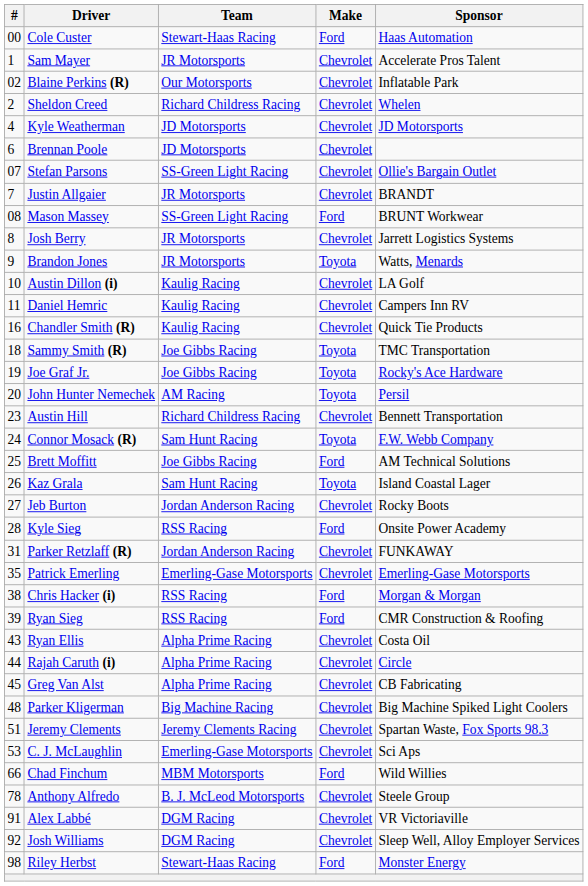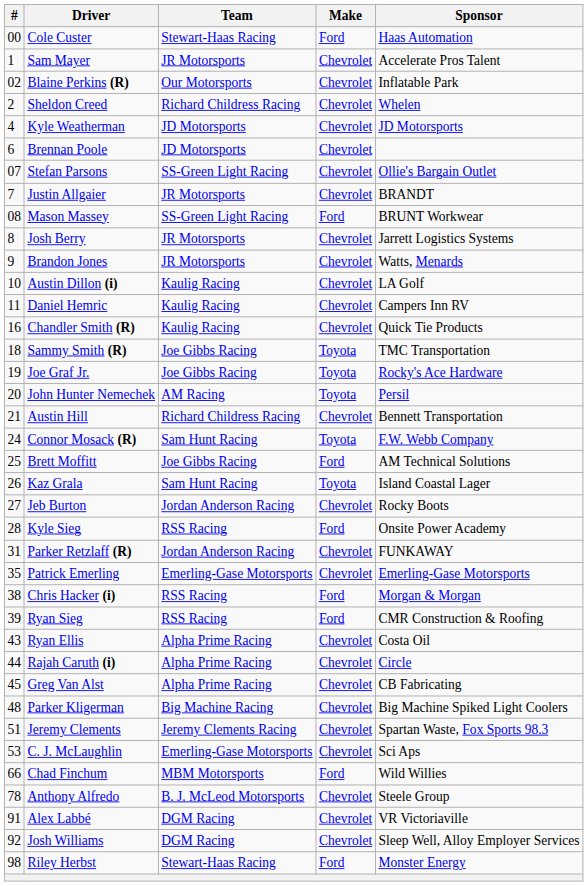Brandon Jones | Make: Toyota -> Chevrolet
Austin Hill | #: 23 -> 21
